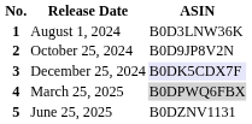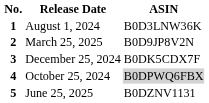2 | Release Date: October 25, 2024 -> March 25, 2025
3 | ASIN: lavender background -> no background
4 | Release Date: March 25, 2025 -> October 25, 2024
